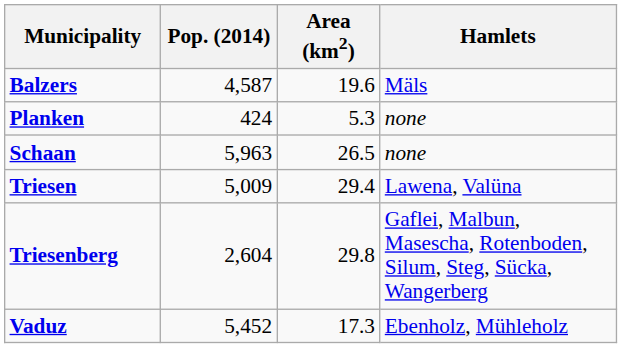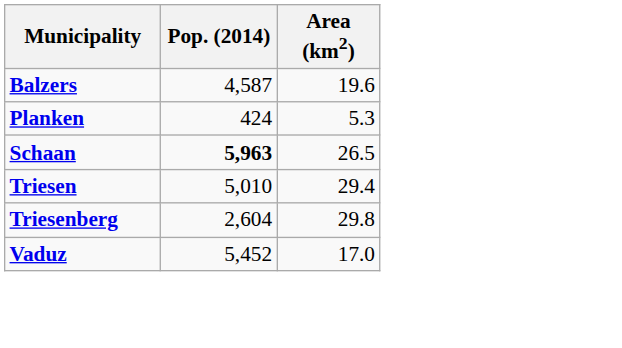- column: Hamlets | Mäls | none | none | Lawena, Valüna | Gaflei, Malbun, Masescha, Rotenboden, Silum, Steg, Sücka, Wangerberg | Ebenholz, Mühleholz
Schaan | Pop. (2014): normal -> bold
Triesen | Pop. (2014): 5,009 -> 5,010
Vaduz | Area (km2): 17.3 -> 17.0
